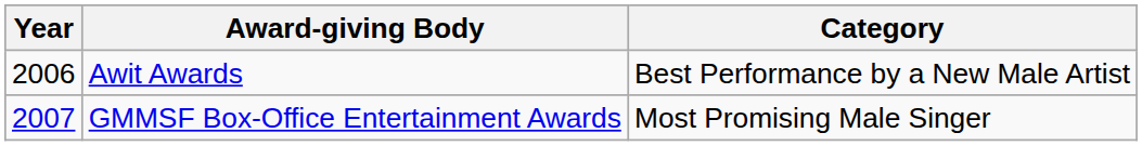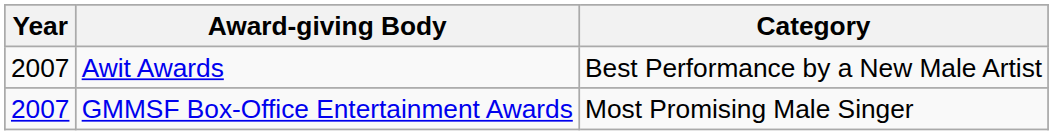Awit Awards | Year: 2006 -> 2007
